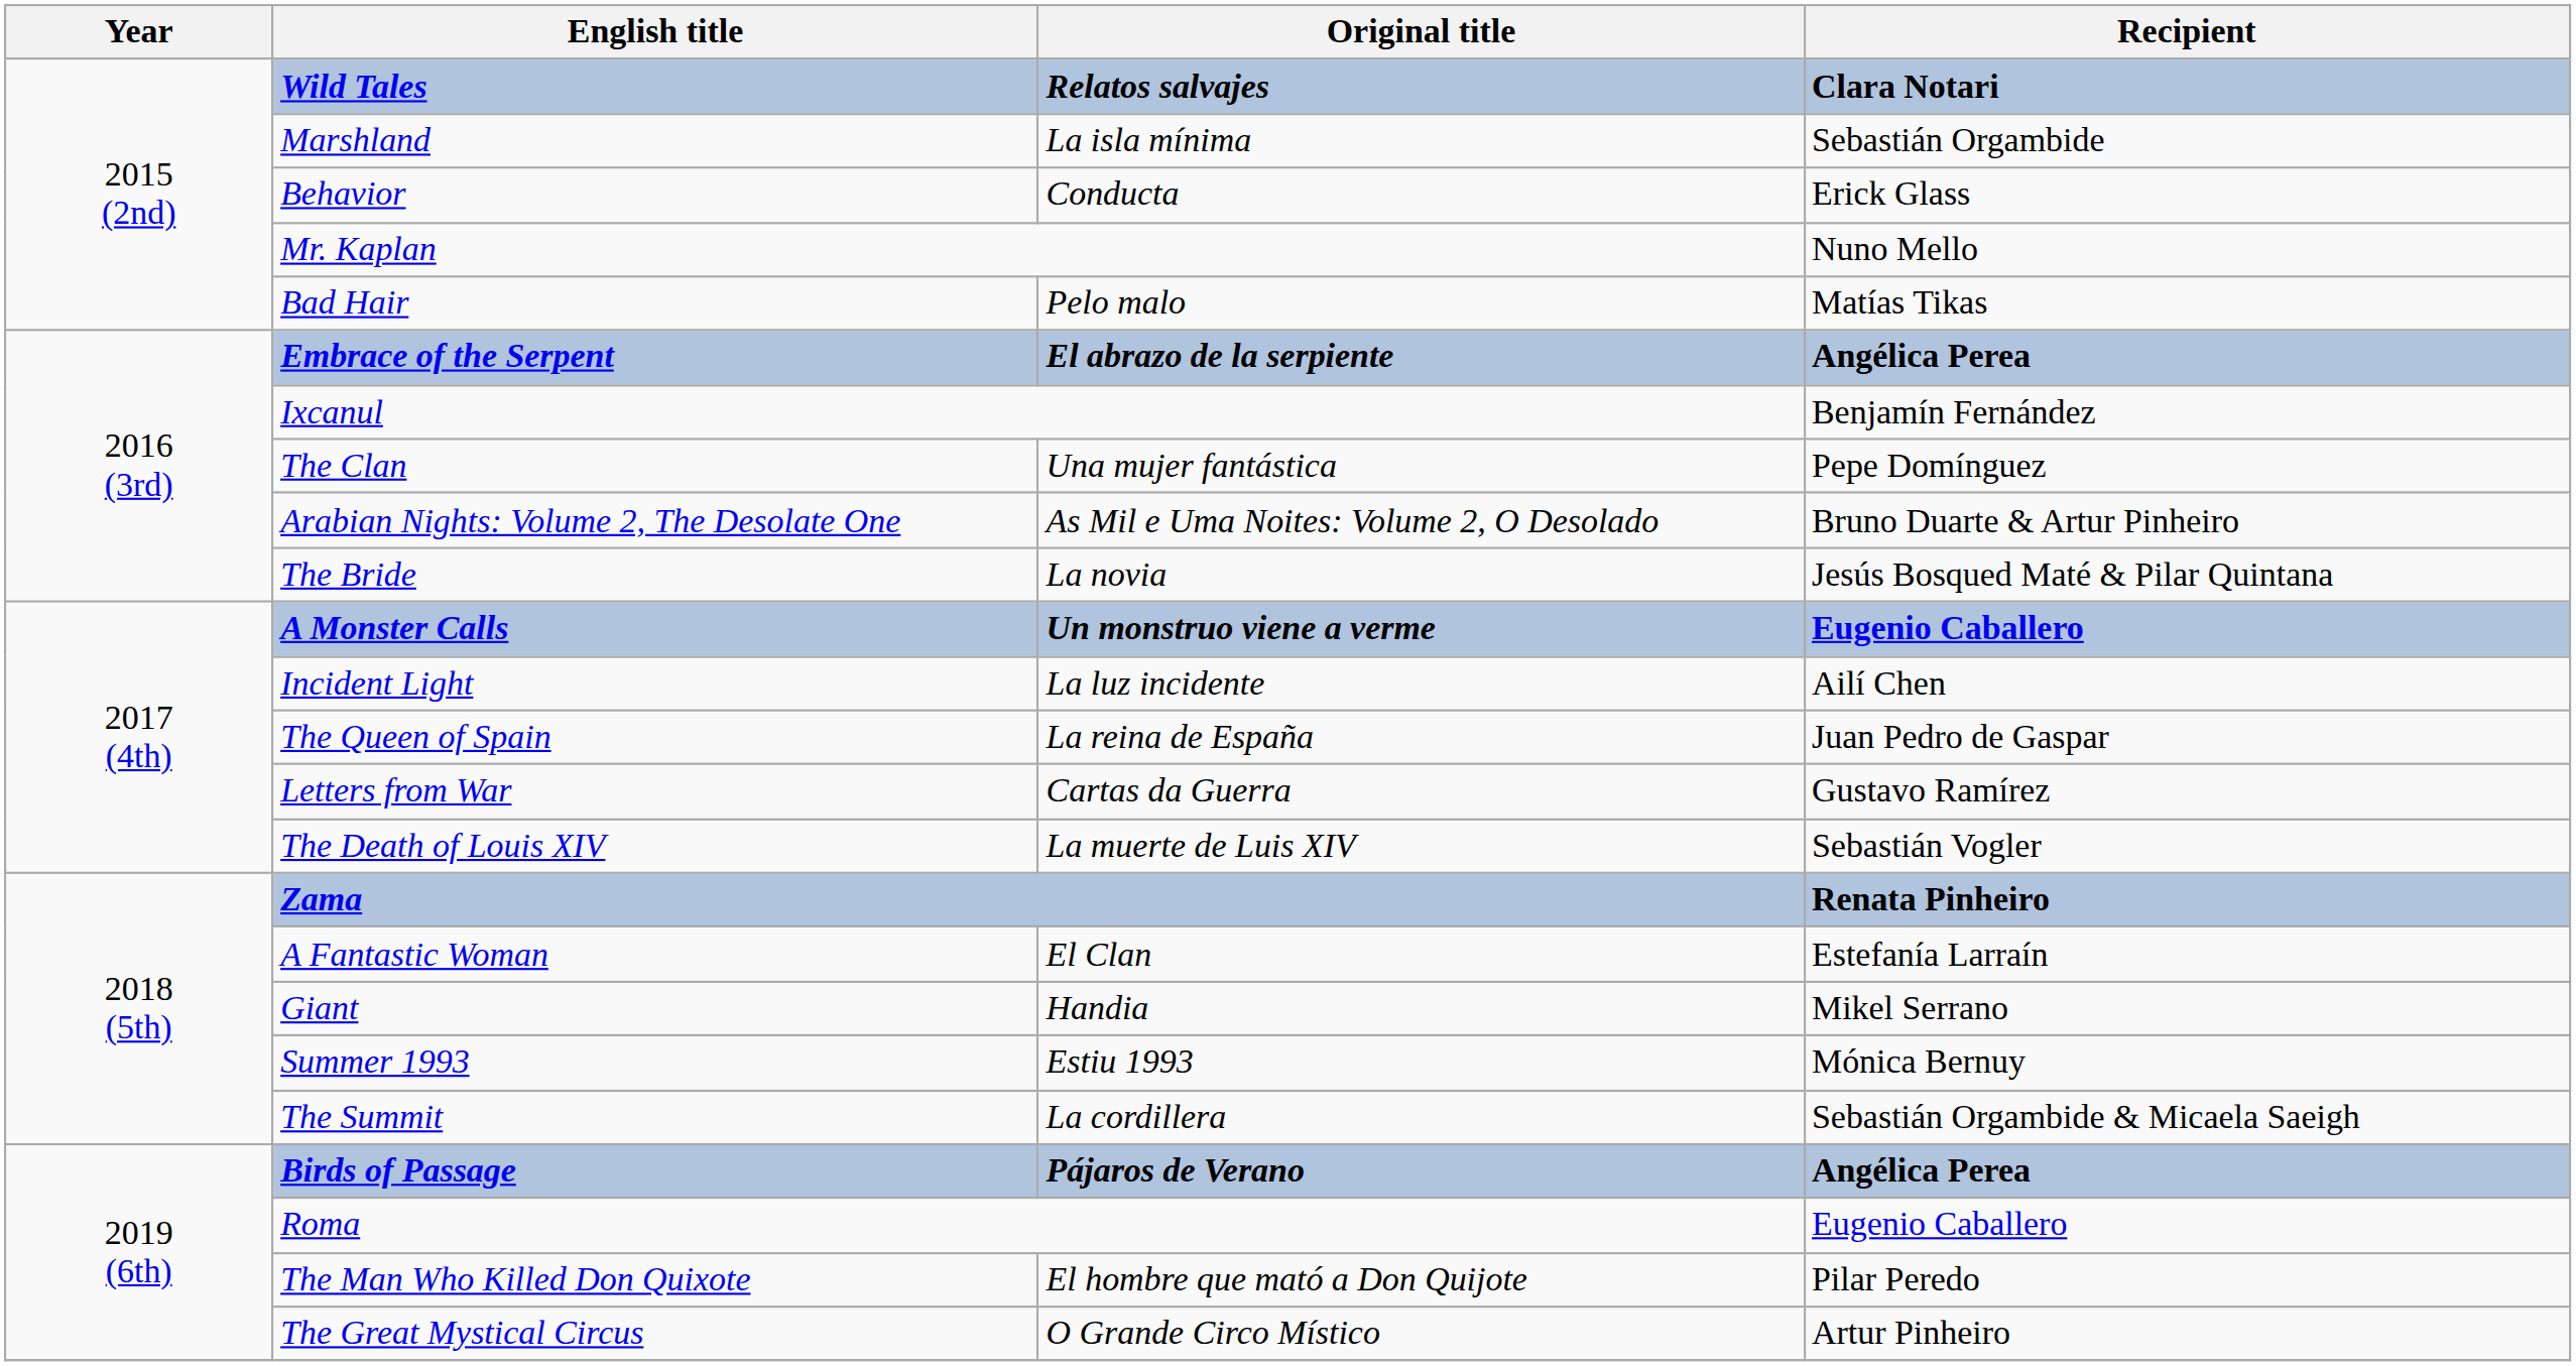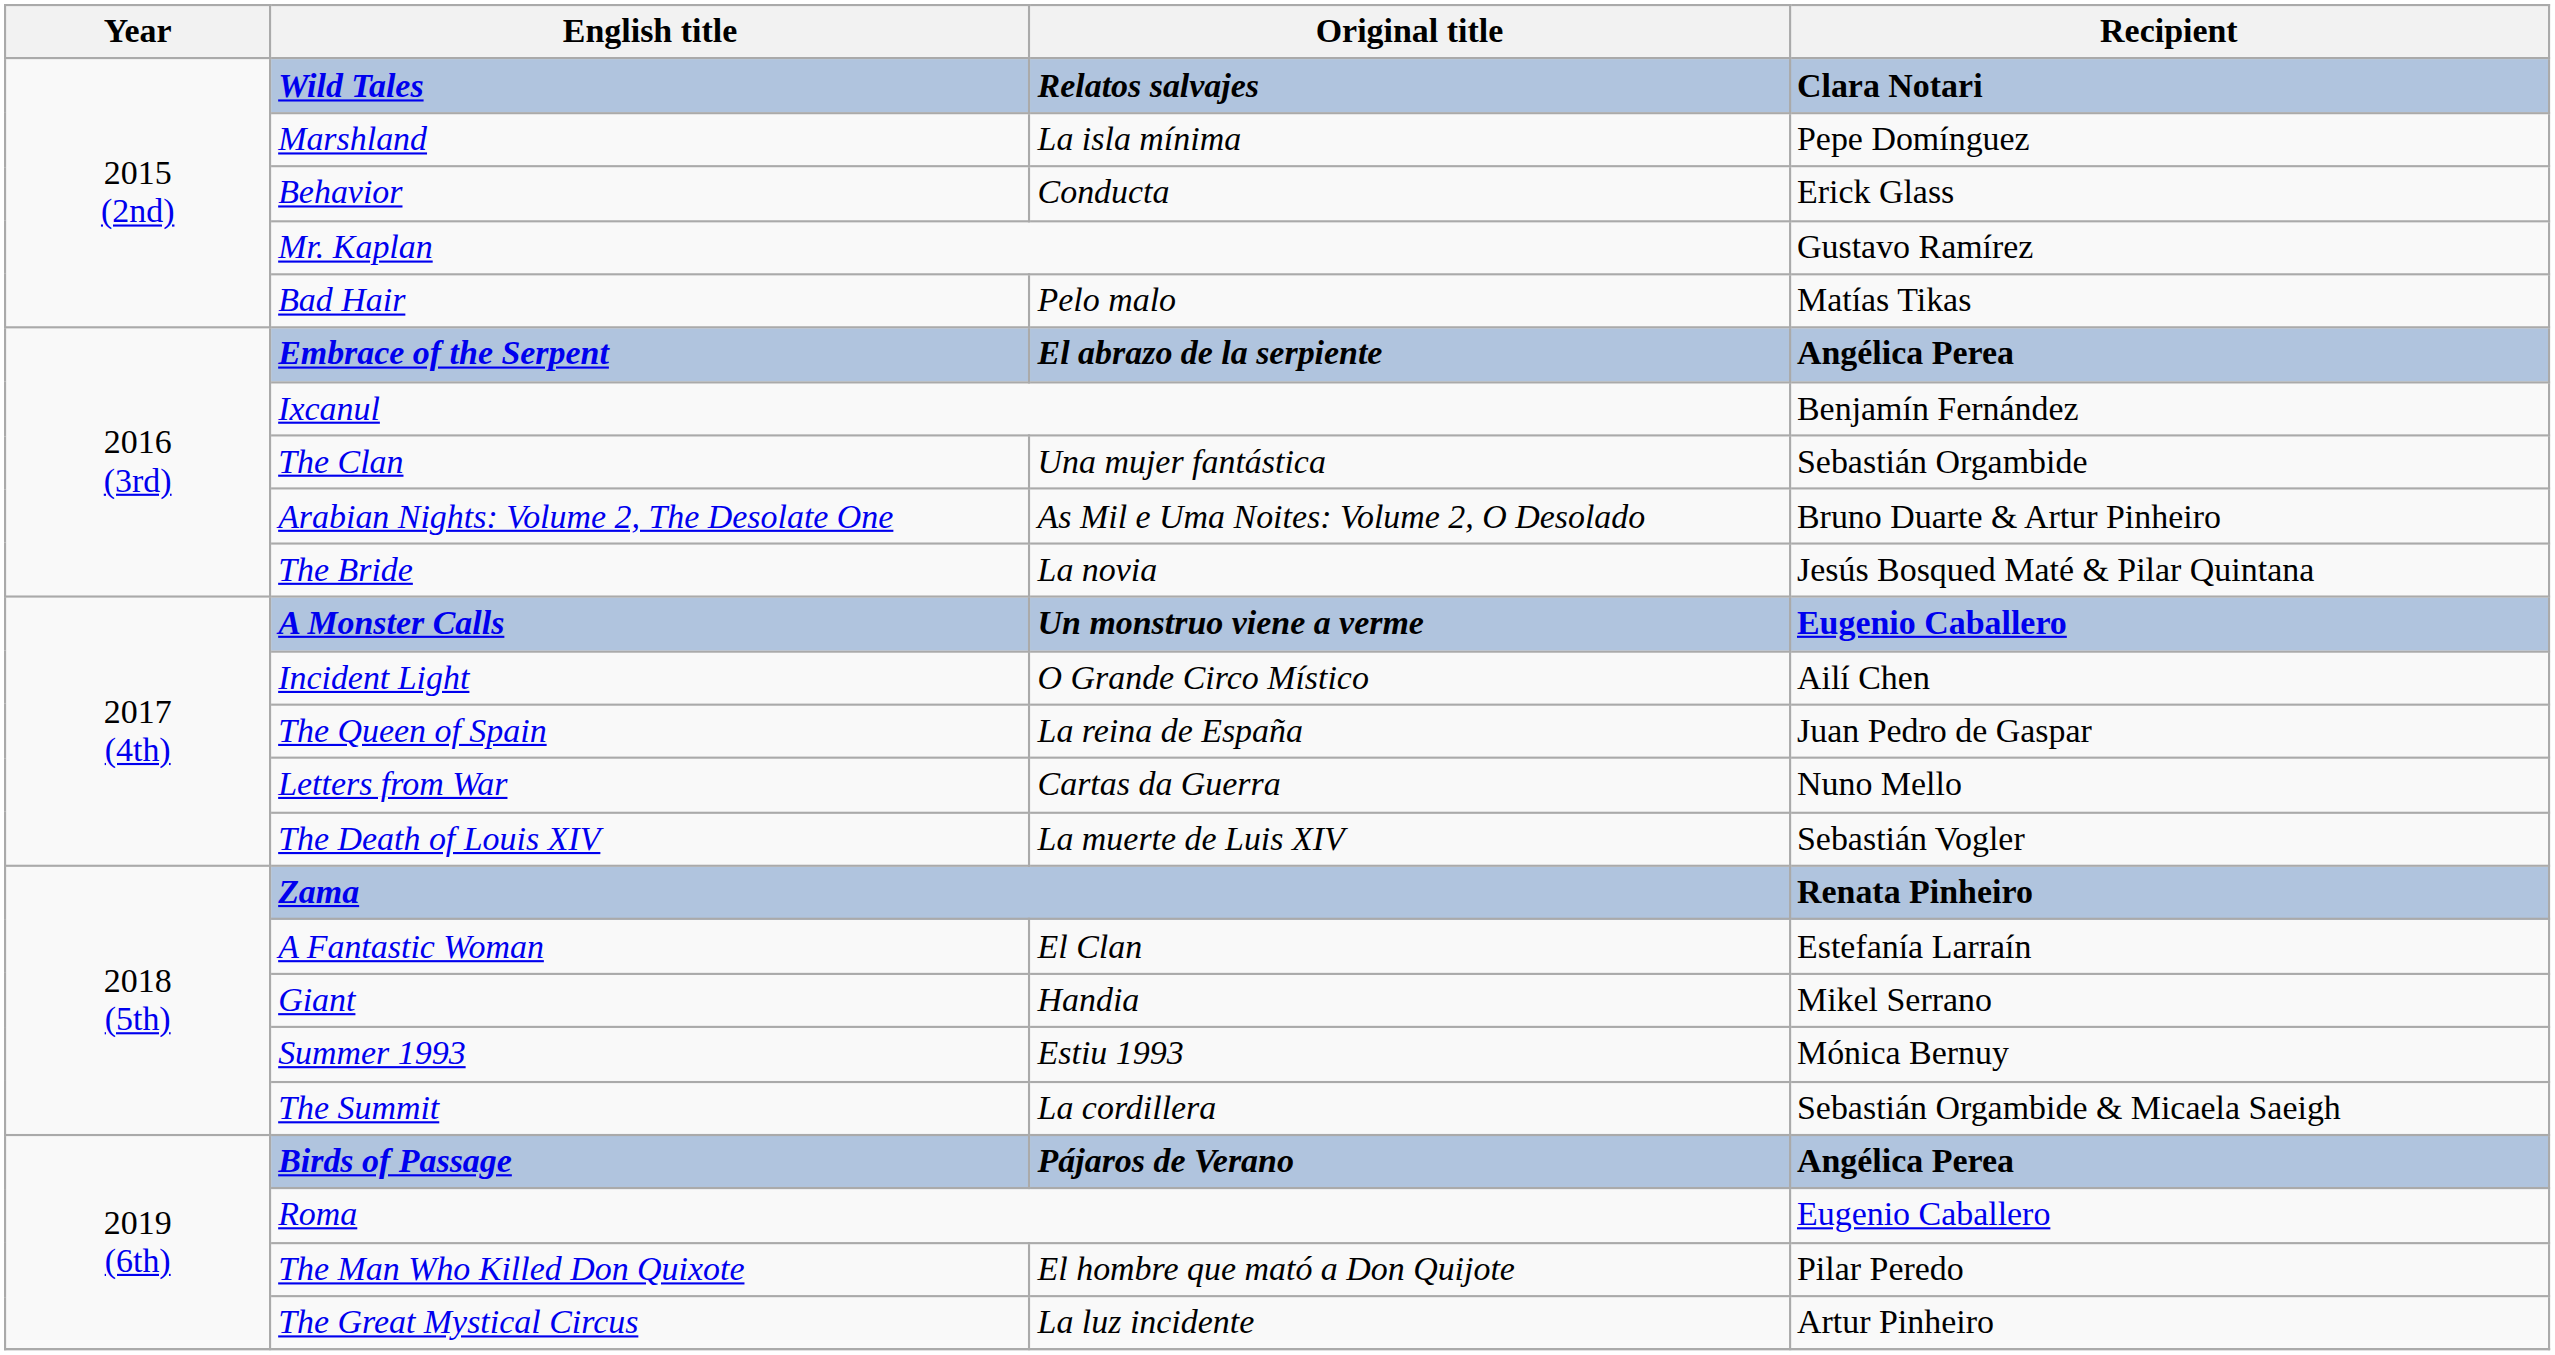Marshland | Recipient: Sebastián Orgambide -> Pepe Domínguez
Mr. Kaplan | Recipient: Nuno Mello -> Gustavo Ramírez
The Clan | Recipient: Pepe Domínguez -> Sebastián Orgambide
Incident Light | Original title: La luz incidente -> O Grande Circo Místico
Letters from War | Recipient: Gustavo Ramírez -> Nuno Mello
The Great Mystical Circus | Original title: O Grande Circo Místico -> La luz incidente
